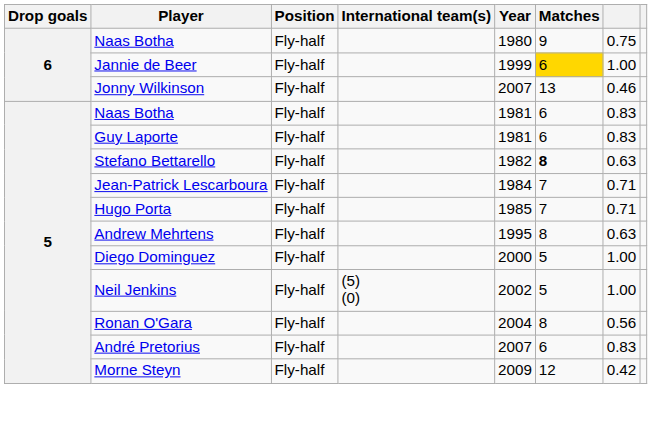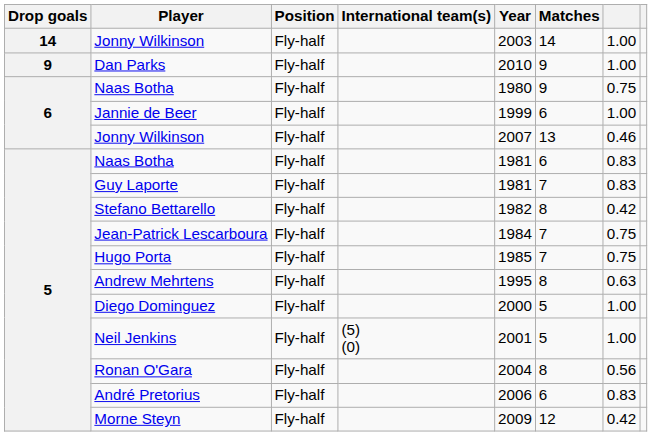+ row: 14 | Jonny Wilkinson | Fly-half | 2003 | 14 | 1.00
+ row: 9 | Dan Parks | Fly-half | 2010 | 9 | 1.00
Jannie de Beer | Matches: gold background -> no background
Guy Laporte | Matches: 6 -> 7
Stefano Bettarello | Matches: bold -> normal
Stefano Bettarello | column 7: 0.63 -> 0.42
Jean-Patrick Lescarboura | column 7: 0.71 -> 0.75
Hugo Porta | column 7: 0.71 -> 0.75
Neil Jenkins | Year: 2002 -> 2001
André Pretorius | Year: 2007 -> 2006
